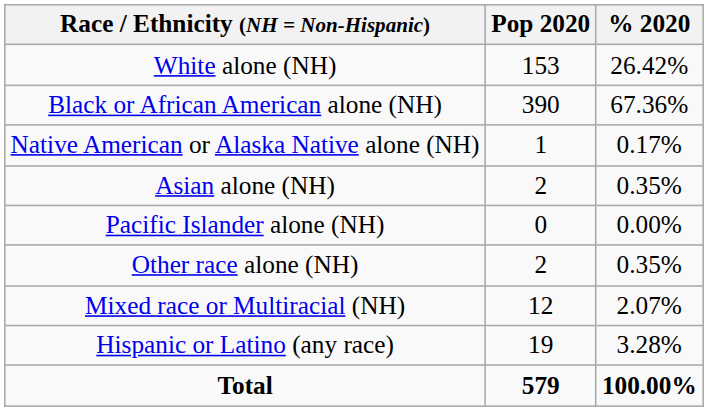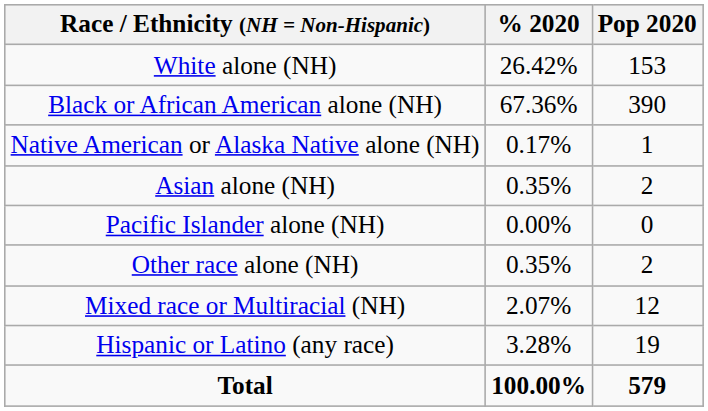columns swapped: Pop 2020 <-> % 2020
